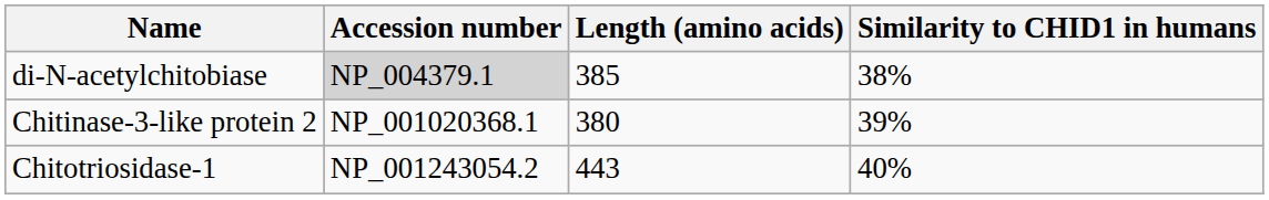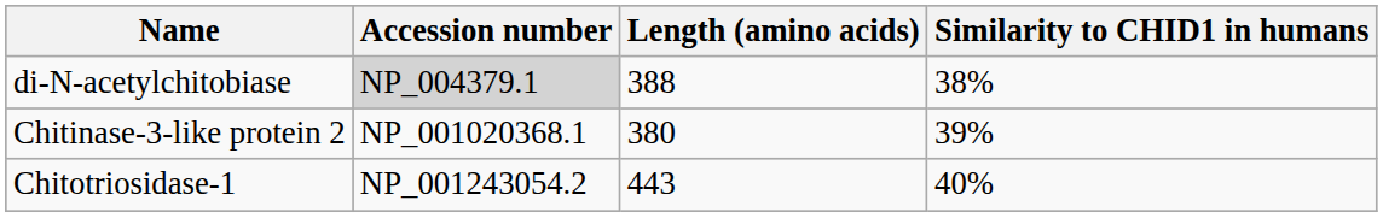di-N-acetylchitobiase | Length (amino acids): 385 -> 388
